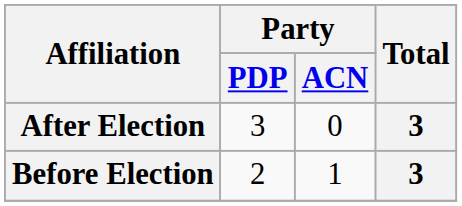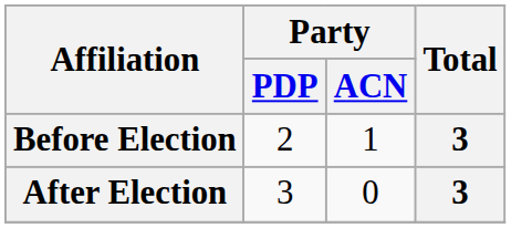rows swapped: Before Election <-> After Election
